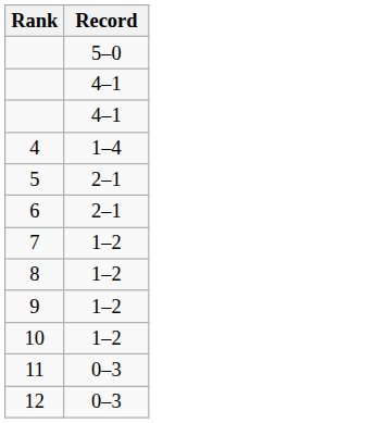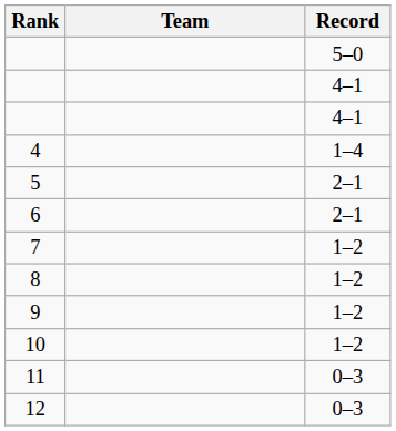+ column: Team
